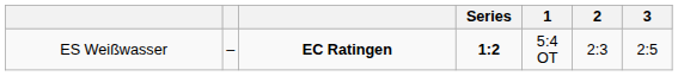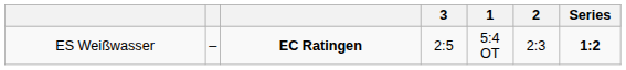columns swapped: Series <-> 3
